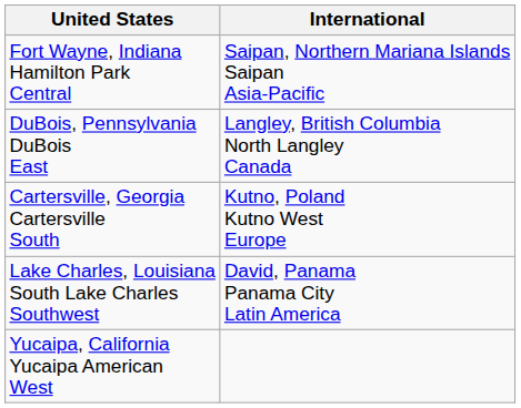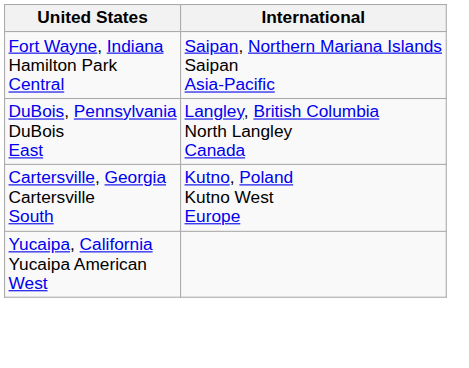- row: Lake Charles, Louisiana South Lake Charles Southwest | David, Panama Panama City Latin America
